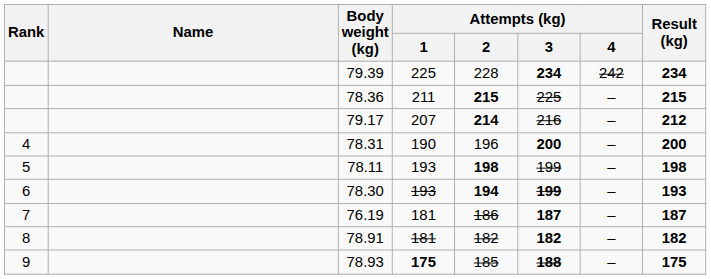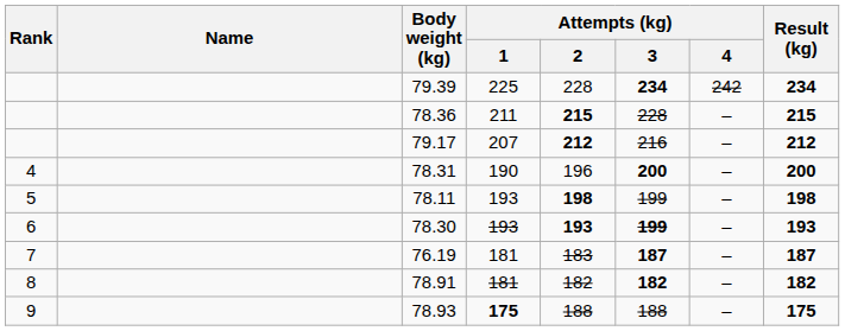78.36 | Attempts (kg) / 3: 225 -> 228
79.17 | Attempts (kg) / 2: 214 -> 212
78.30 | Attempts (kg) / 2: 194 -> 193
76.19 | Attempts (kg) / 2: 186 -> 183
78.93 | Attempts (kg) / 2: 185 -> 188
78.93 | Attempts (kg) / 3: bold -> normal
